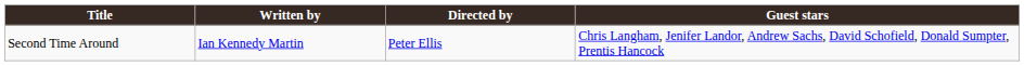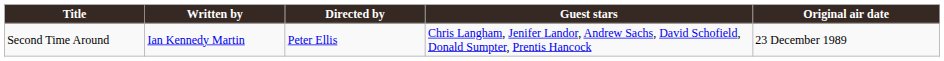+ column: Original air date | 23 December 1989
